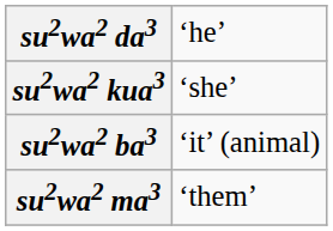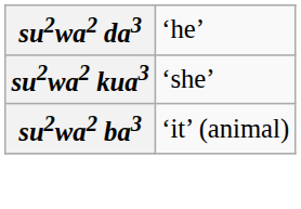- row: su2wa2 ma3 | ‘them’
